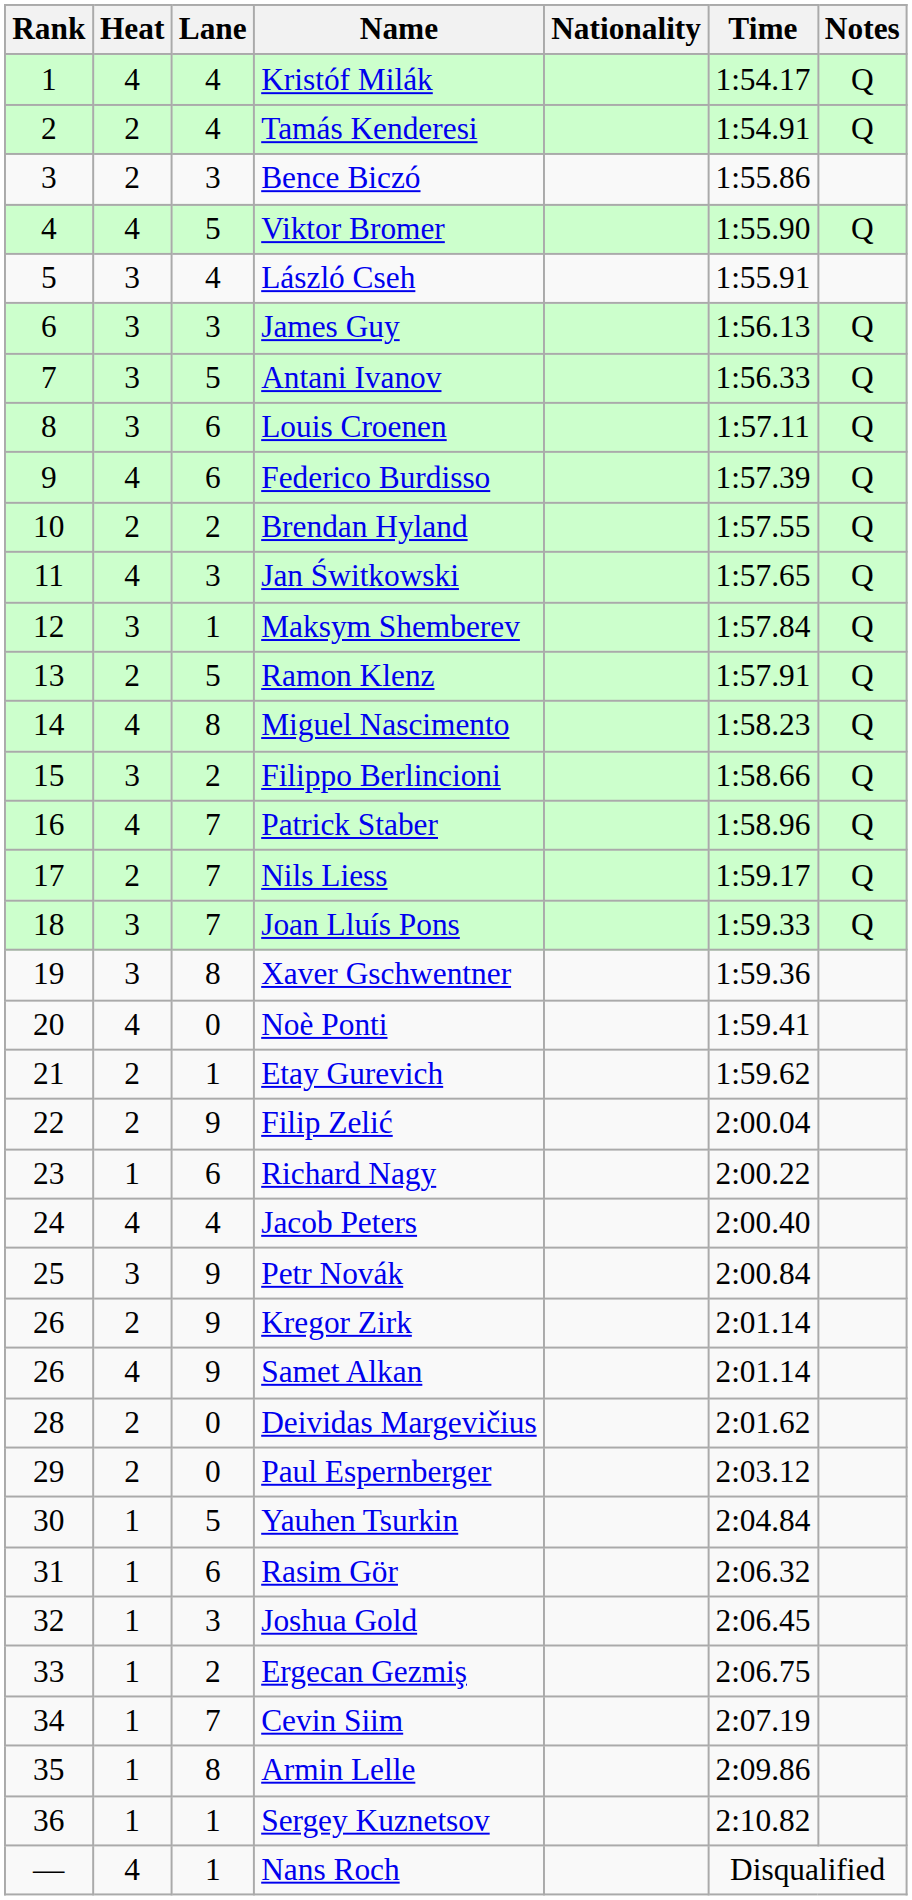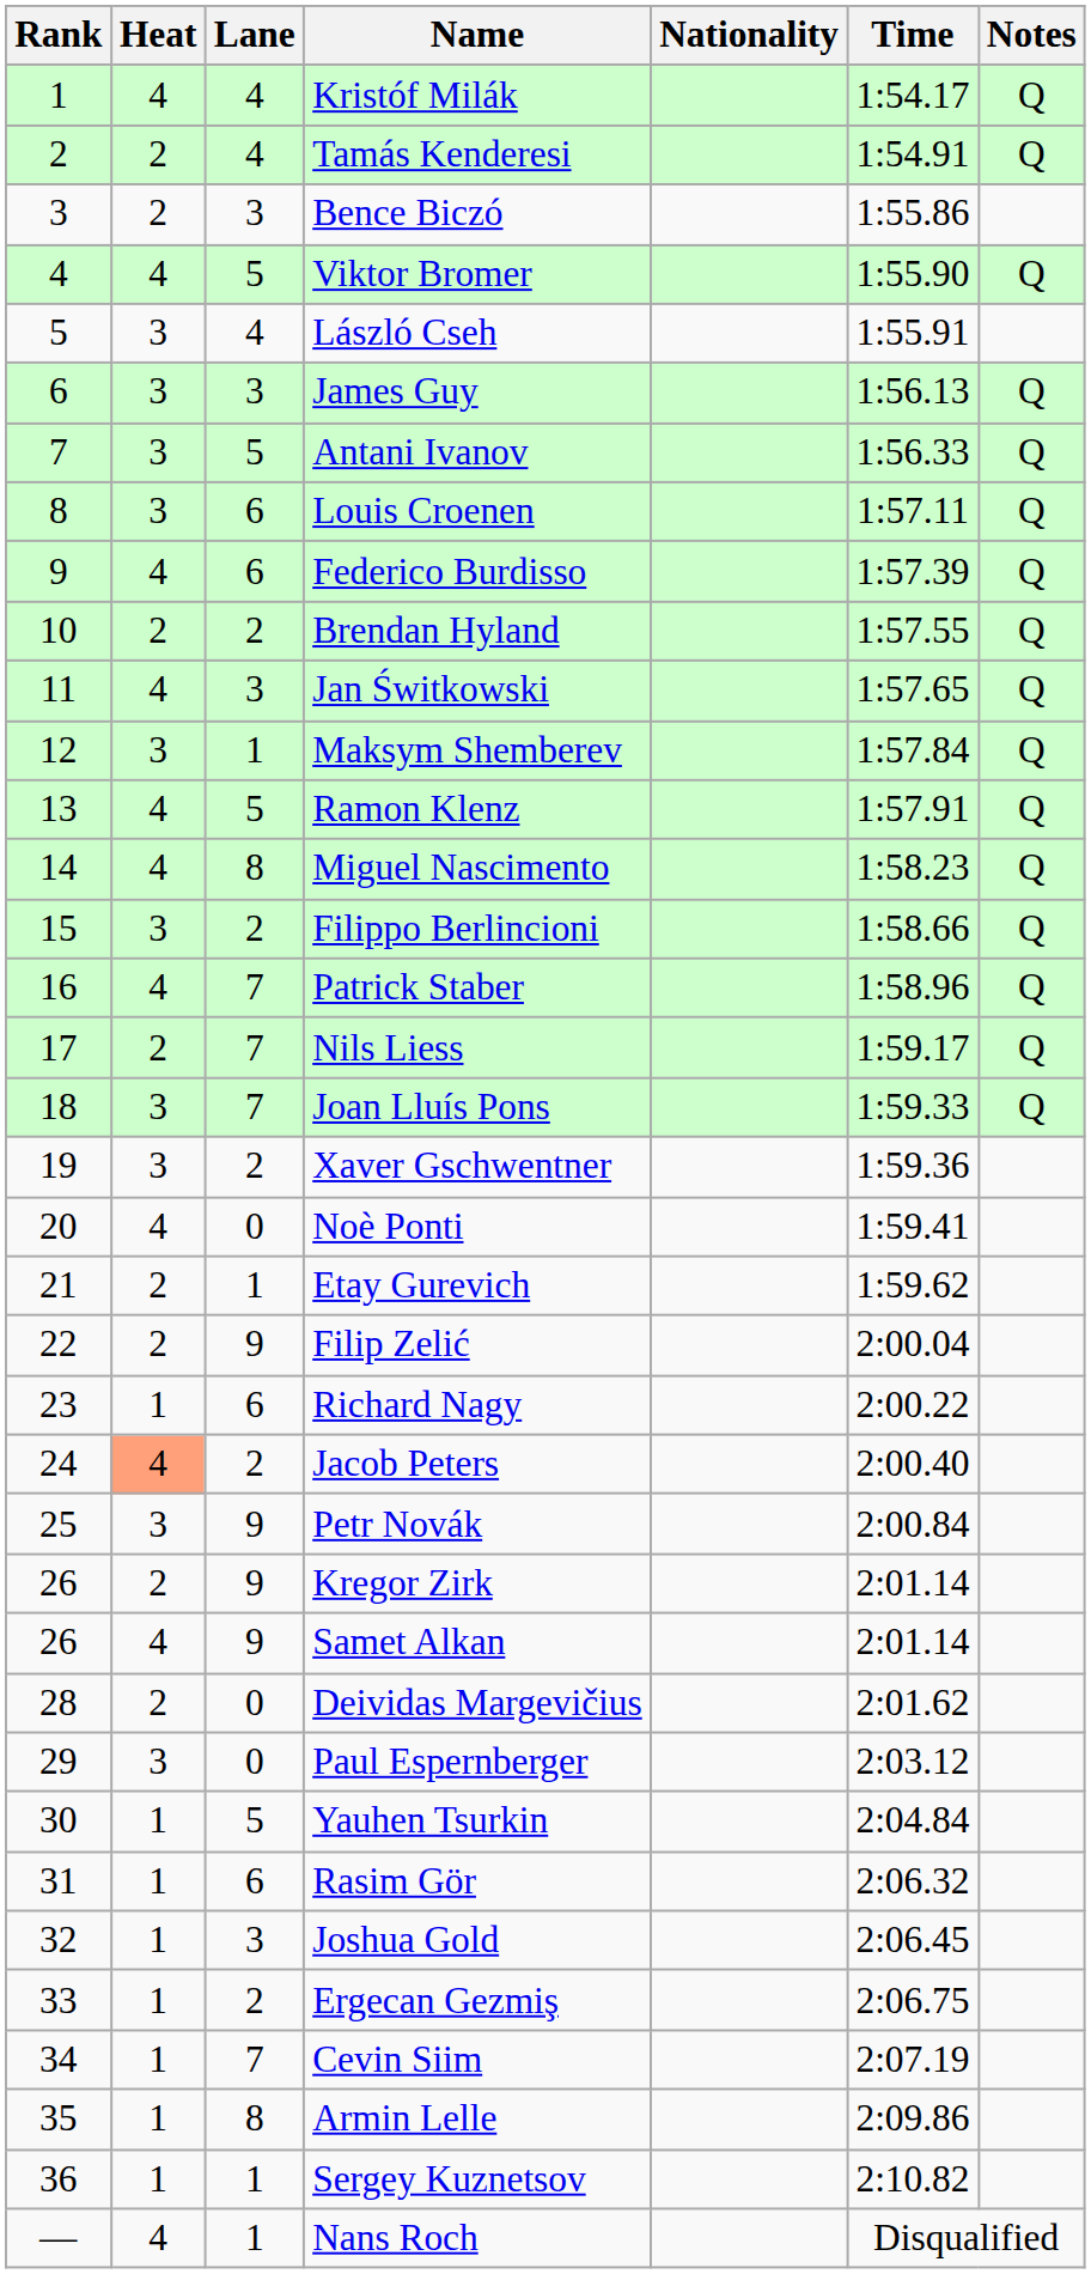Ramon Klenz | Heat: 2 -> 4
Xaver Gschwentner | Lane: 8 -> 2
Jacob Peters | Heat: no background -> lightsalmon background
Jacob Peters | Lane: 4 -> 2
Paul Espernberger | Heat: 2 -> 3
